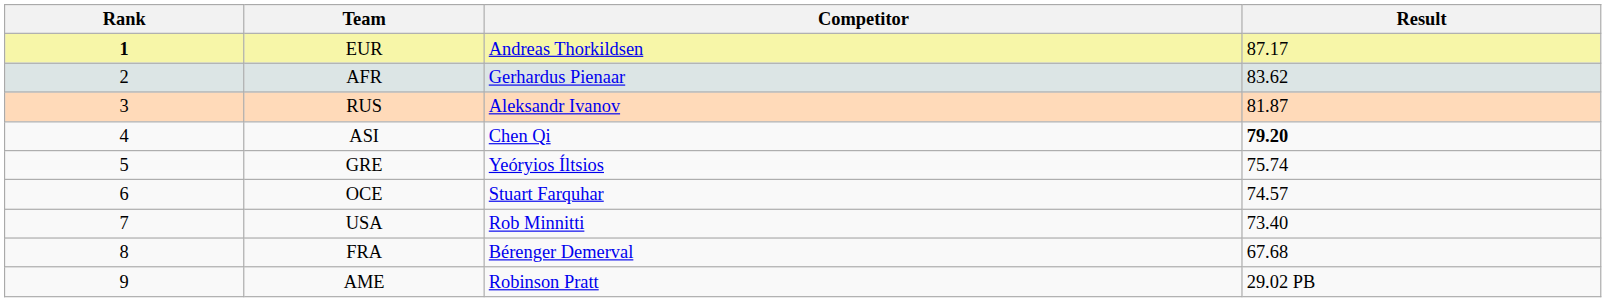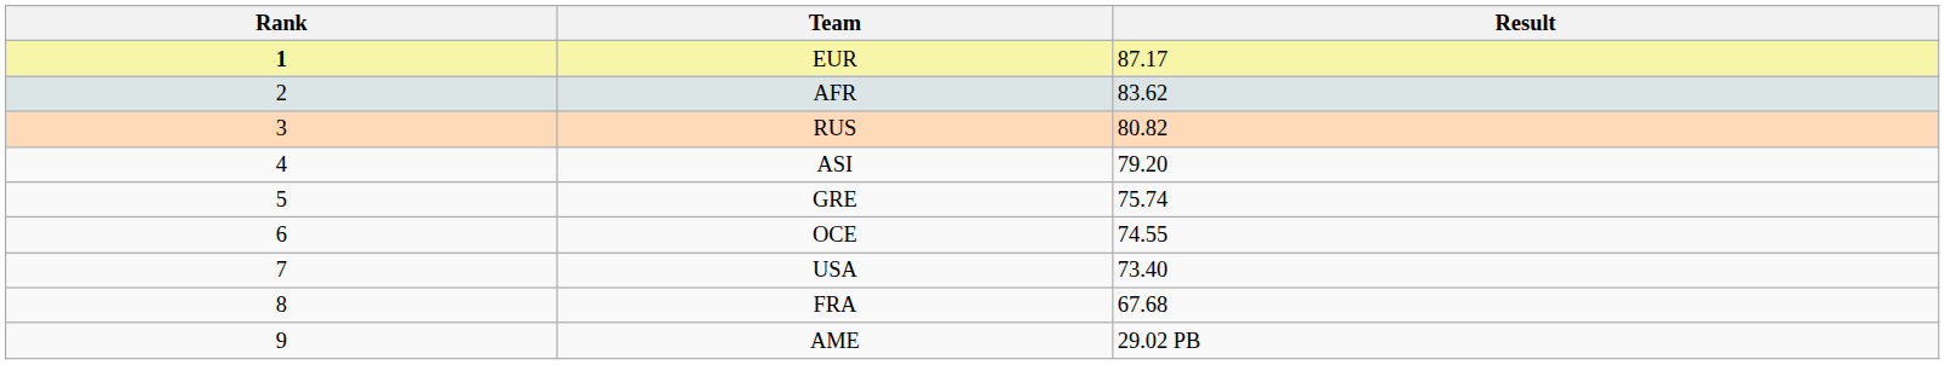- column: Competitor | Andreas Thorkildsen | Gerhardus Pienaar | Aleksandr Ivanov | Chen Qi | Yeóryios Íltsios | Stuart Farquhar | Rob Minnitti | Bérenger Demerval | Robinson Pratt
RUS | Result: 81.87 -> 80.82
ASI | Result: bold -> normal
OCE | Result: 74.57 -> 74.55
